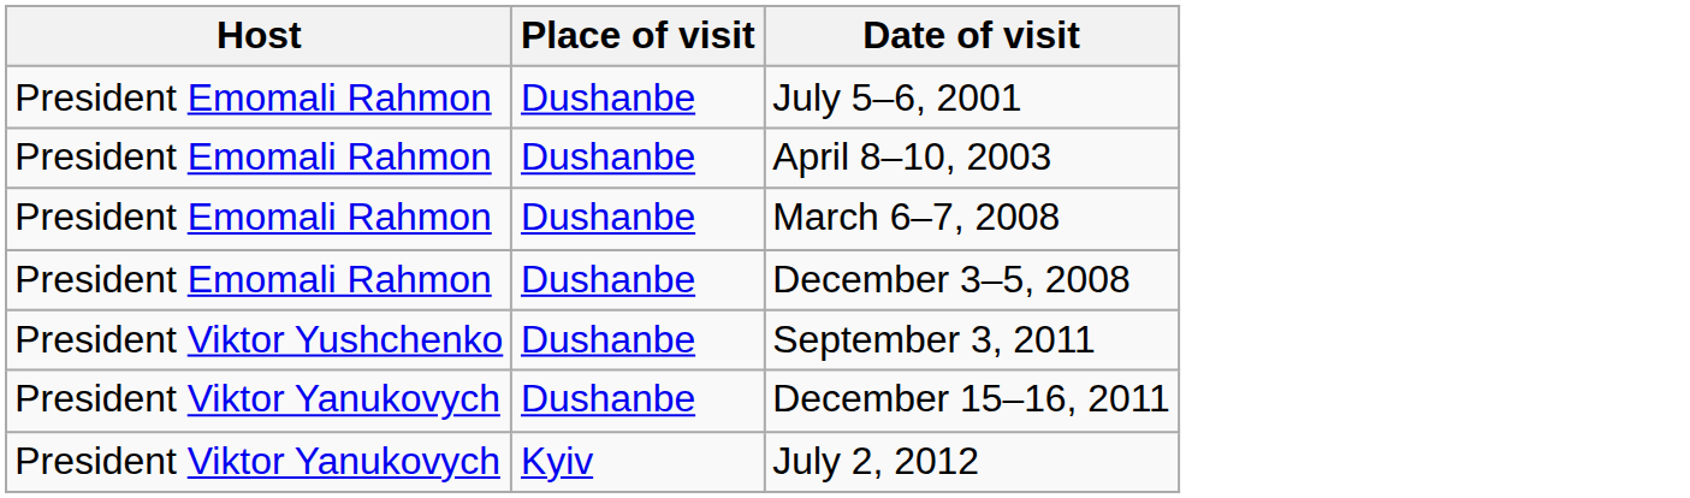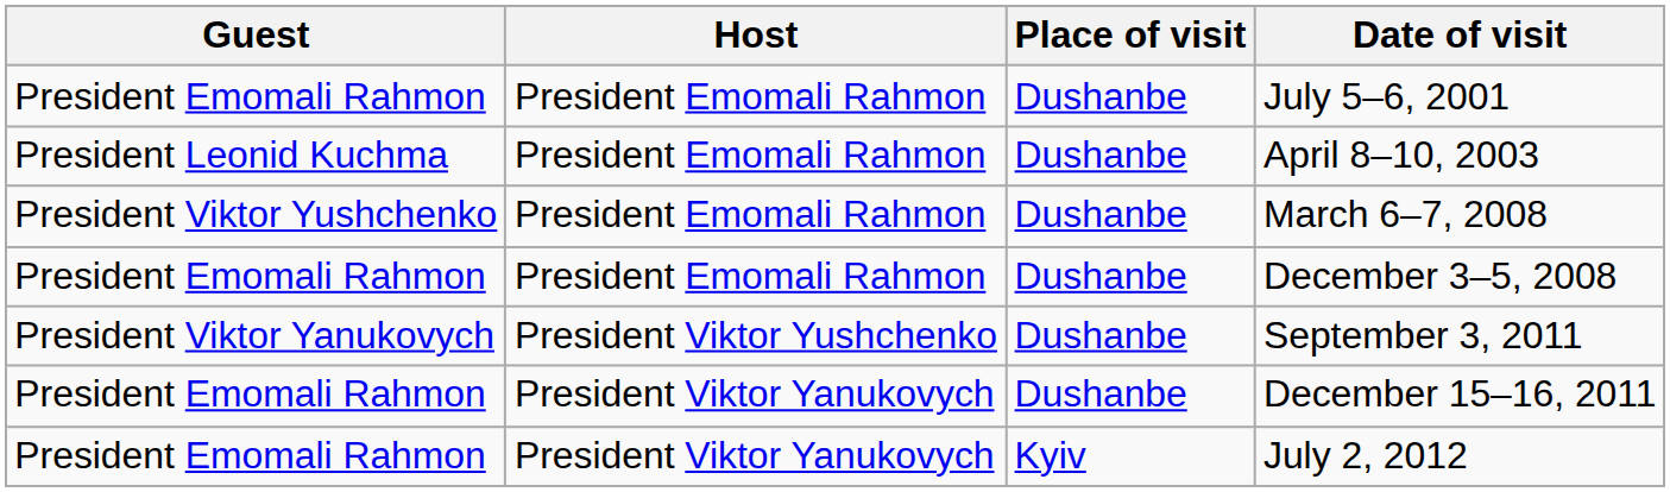+ column: Guest | President Emomali Rahmon | President Leonid Kuchma | President Viktor Yushchenko | President Emomali Rahmon | President Viktor Yanukovych | President Emomali Rahmon | President Emomali Rahmon
